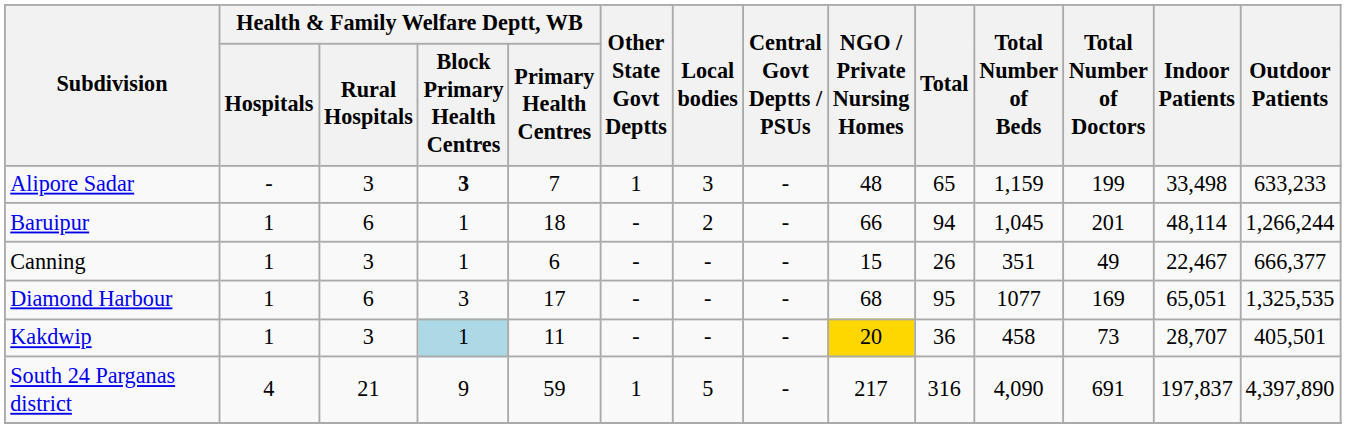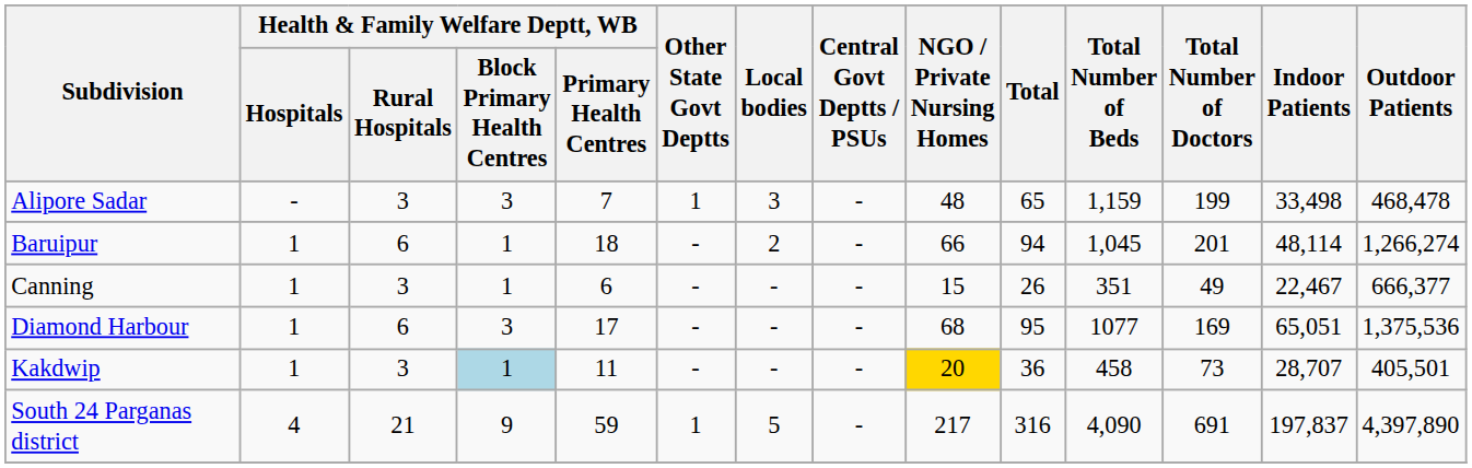Alipore Sadar | column 4: bold -> normal
Alipore Sadar | Outdoor Patients: 633,233 -> 468,478
Baruipur | Outdoor Patients: 1,266,244 -> 1,266,274
Diamond Harbour | Outdoor Patients: 1,325,535 -> 1,375,536
